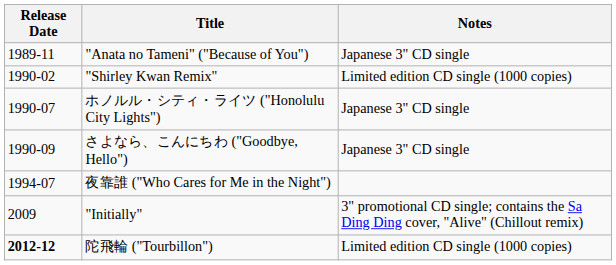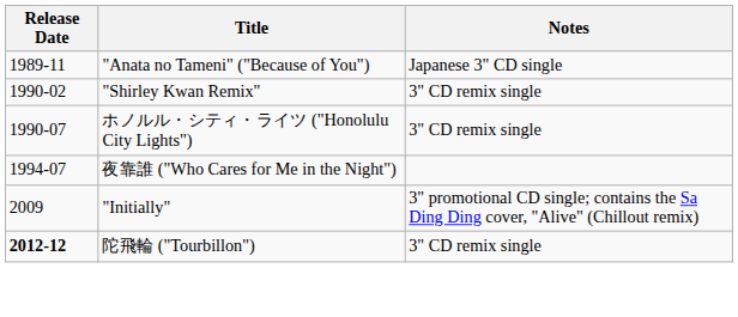"Shirley Kwan Remix" | Notes: Limited edition CD single (1000 copies) -> 3" CD remix single
ホノルル・シティ・ライツ ("Honolulu City Lights") | Notes: Japanese 3" CD single -> 3" CD remix single
- row: 1990-09 | さよなら、こんにちわ ("Goodbye, Hello") | Japanese 3" CD single
陀飛輪 ("Tourbillon") | Notes: Limited edition CD single (1000 copies) -> 3" CD remix single
